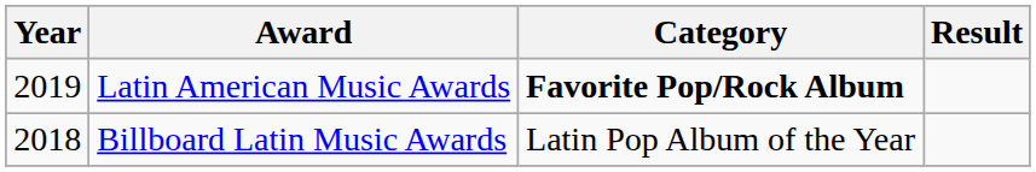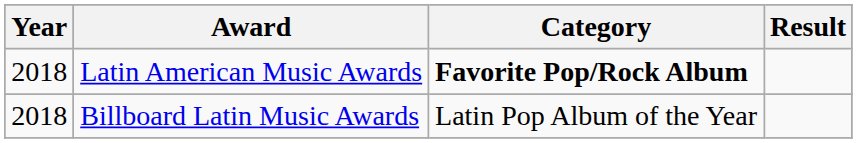Latin American Music Awards | Year: 2019 -> 2018
